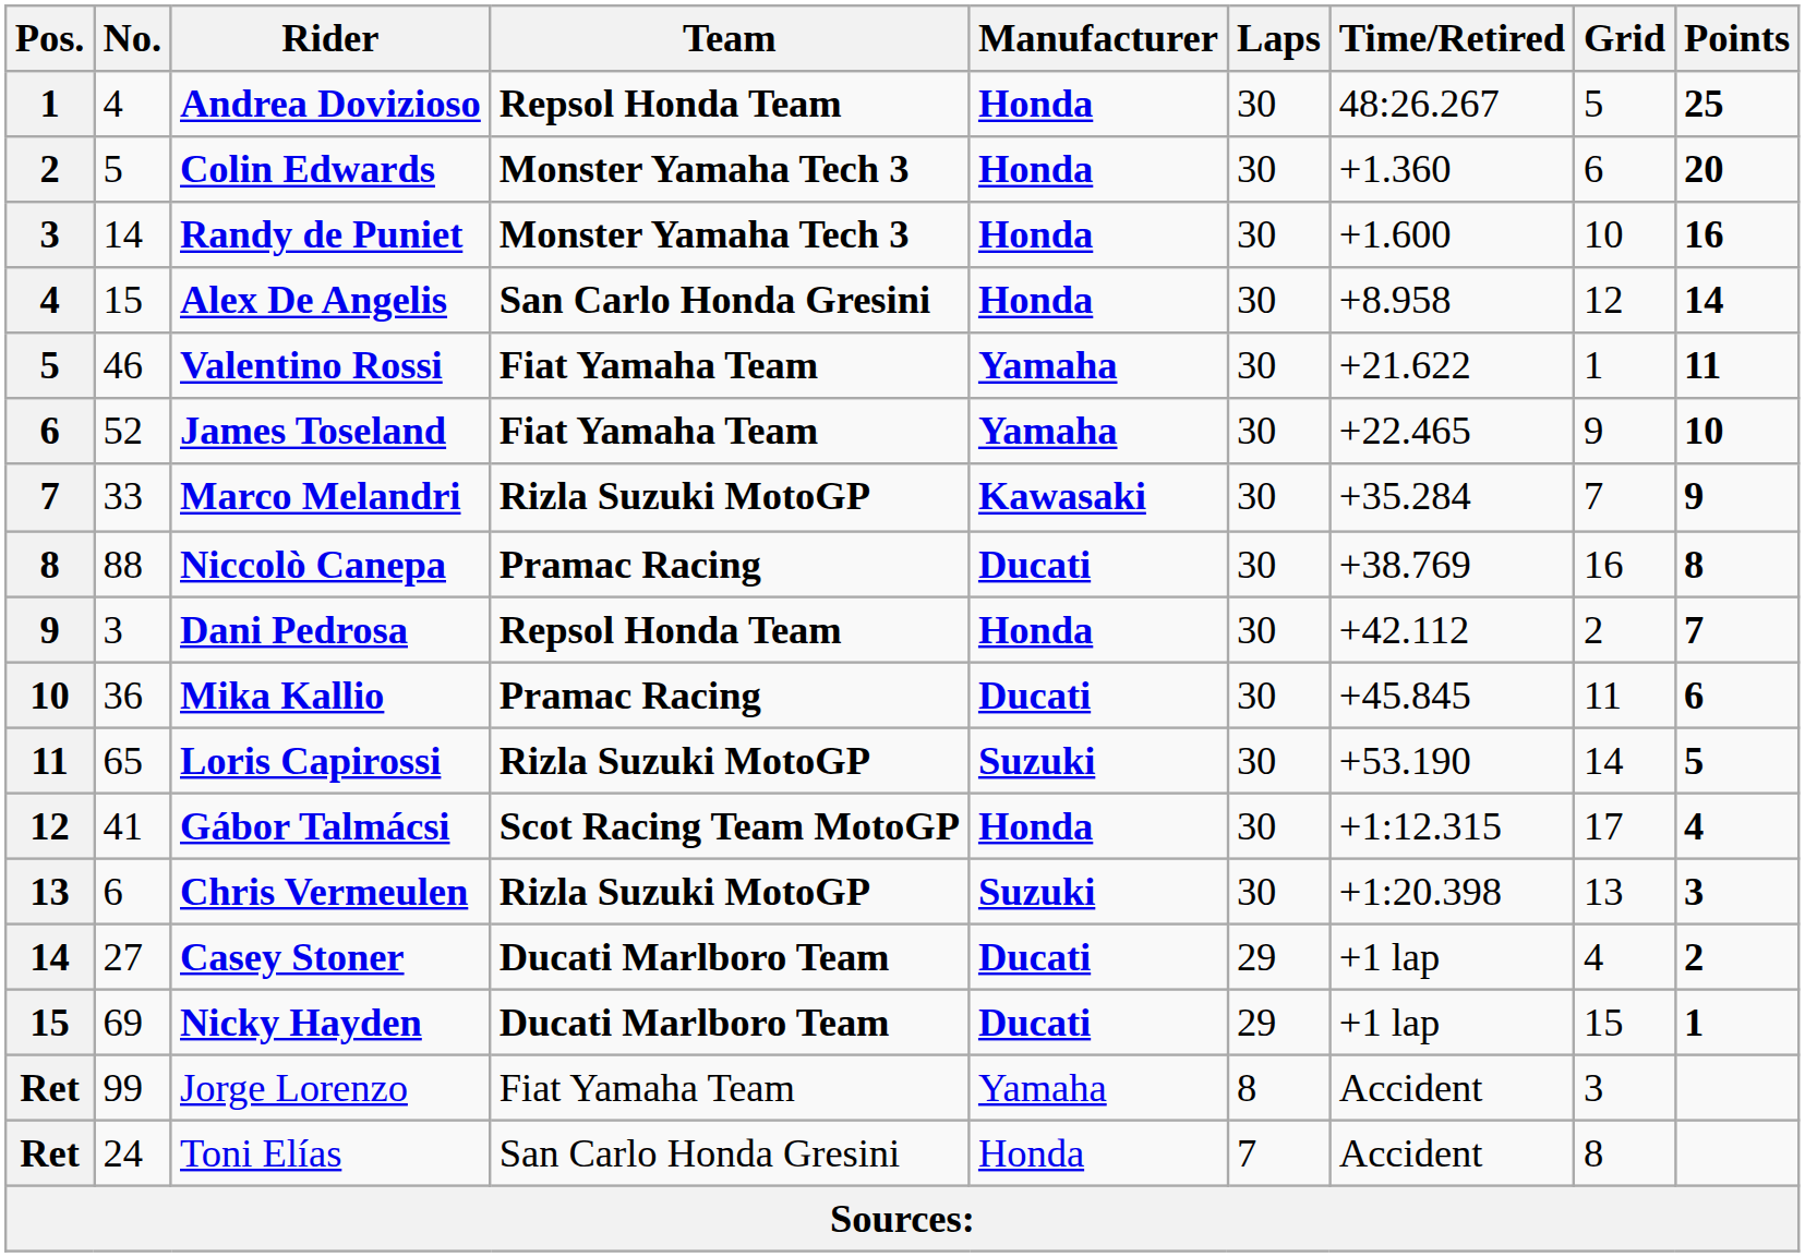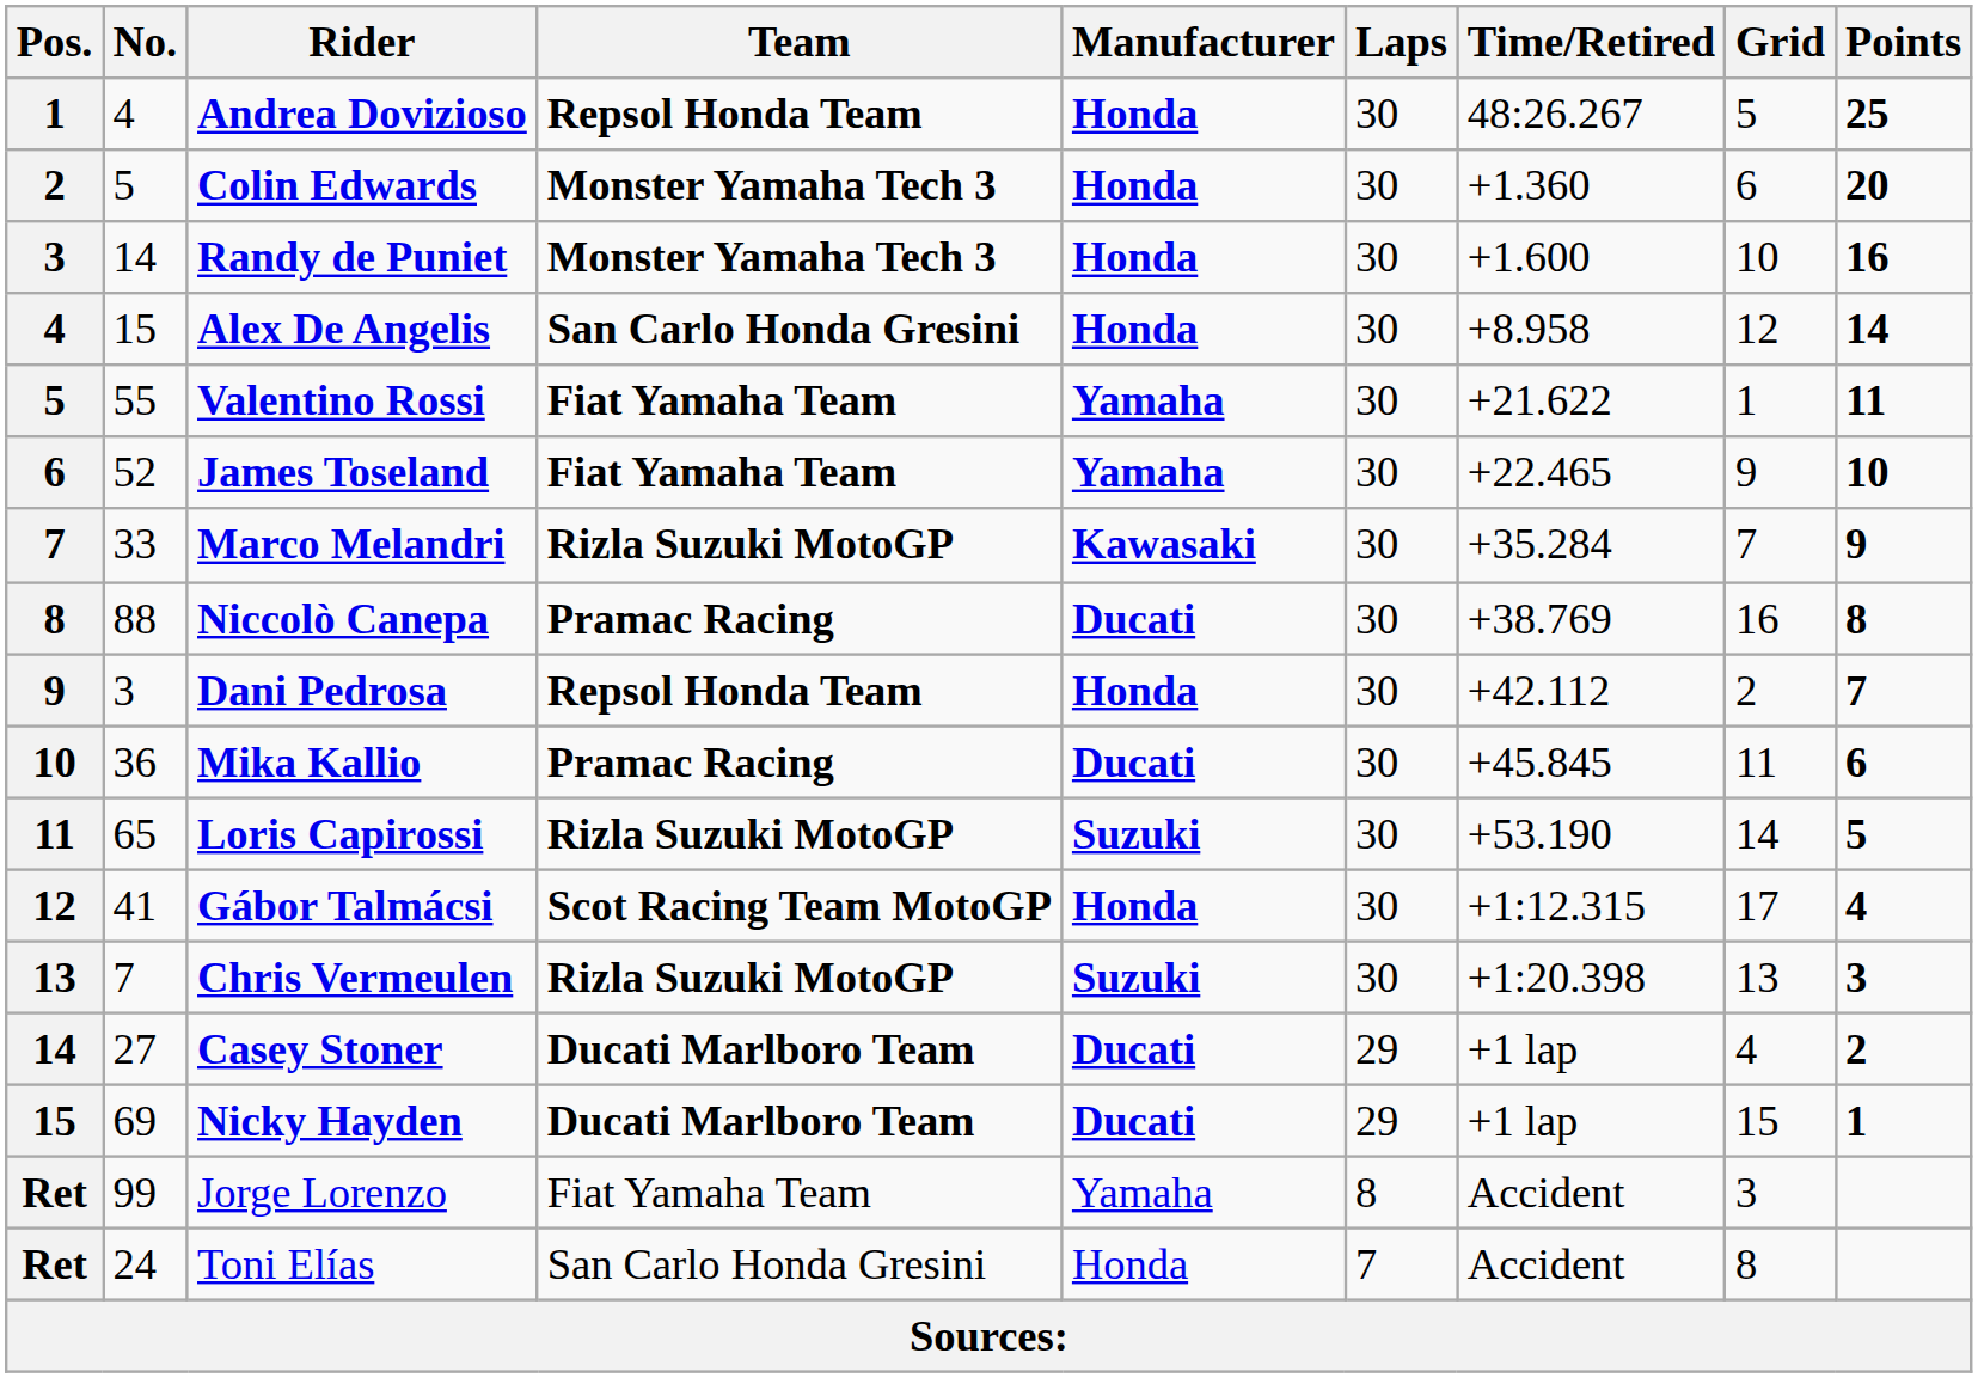Valentino Rossi | No.: 46 -> 55
Chris Vermeulen | No.: 6 -> 7
